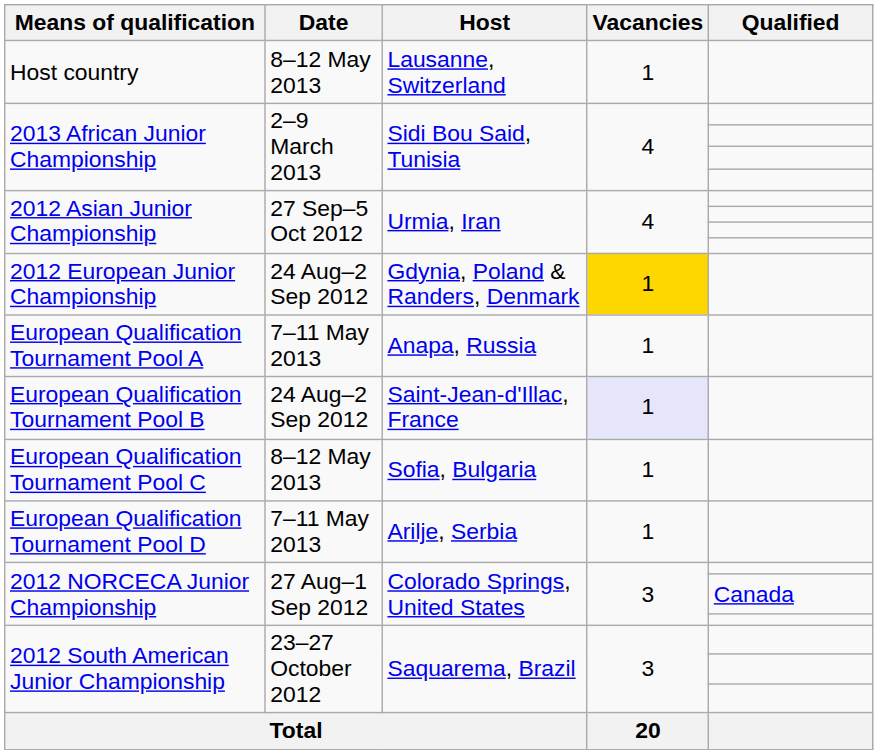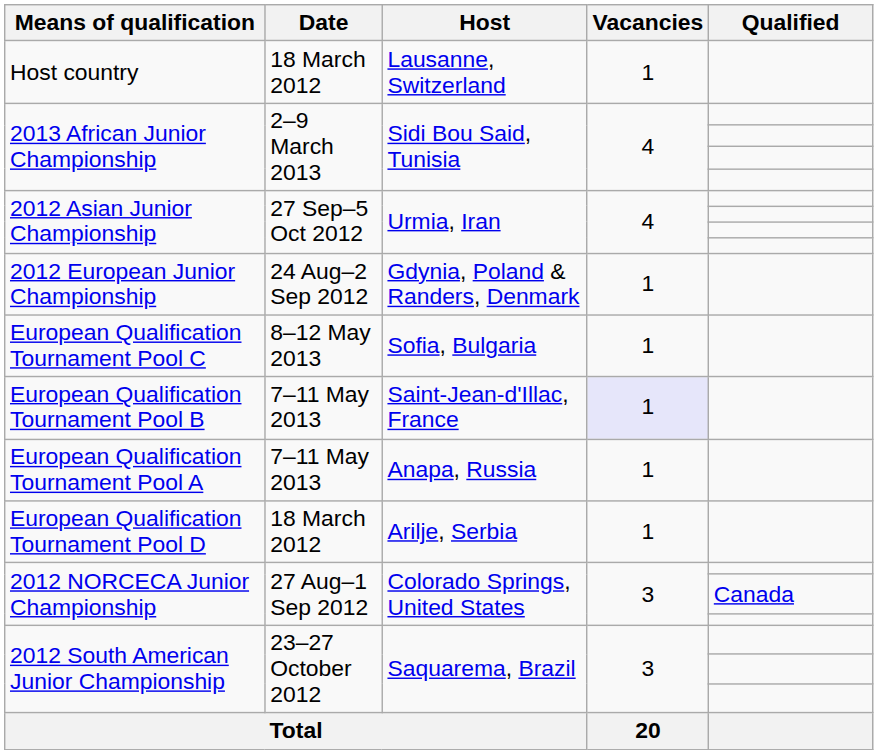Host country | Date: 8–12 May 2013 -> 18 March 2012
2012 European Junior Championship | Vacancies: gold background -> no background
rows swapped: European Qualification Tournament Pool A <-> European Qualification Tournament Pool C
European Qualification Tournament Pool B | Date: 24 Aug–2 Sep 2012 -> 7–11 May 2013
European Qualification Tournament Pool D | Date: 7–11 May 2013 -> 18 March 2012
